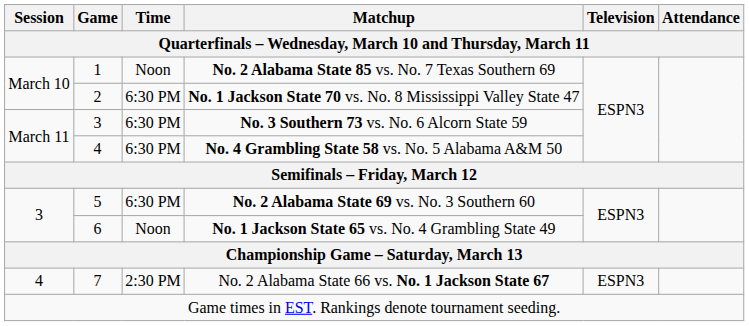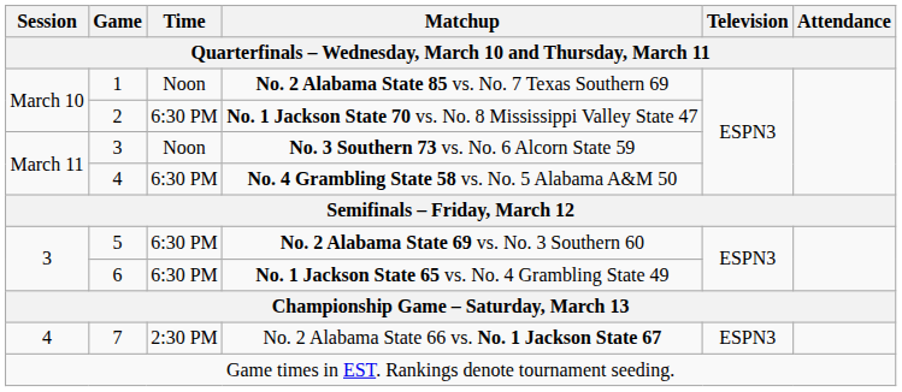No. 3 Southern 73 vs. No. 6 Alcorn State 59 | column 3: 6:30 PM -> Noon
No. 1 Jackson State 65 vs. No. 4 Grambling State 49 | column 3: Noon -> 6:30 PM
